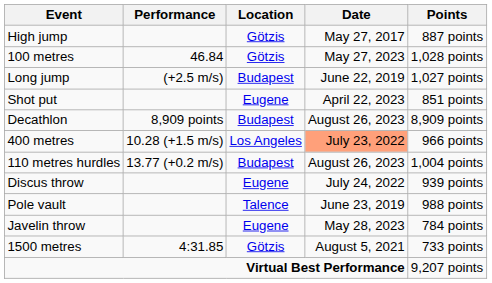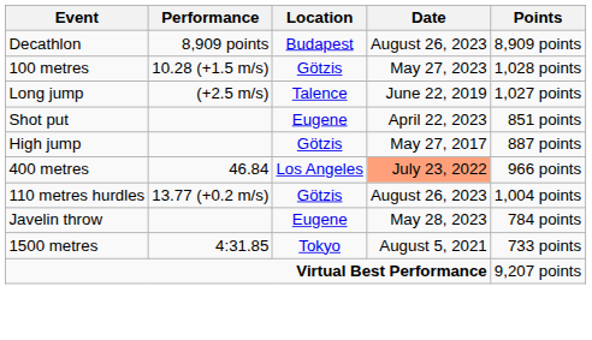rows swapped: Decathlon <-> High jump
100 metres | Performance: 46.84 -> 10.28 (+1.5 m/s)
Long jump | Location: Budapest -> Talence
400 metres | Performance: 10.28 (+1.5 m/s) -> 46.84
110 metres hurdles | Location: Budapest -> Götzis
- row: Discus throw | Eugene | July 24, 2022 | 939 points
- row: Pole vault | Talence | June 23, 2019 | 988 points
1500 metres | Location: Götzis -> Tokyo
